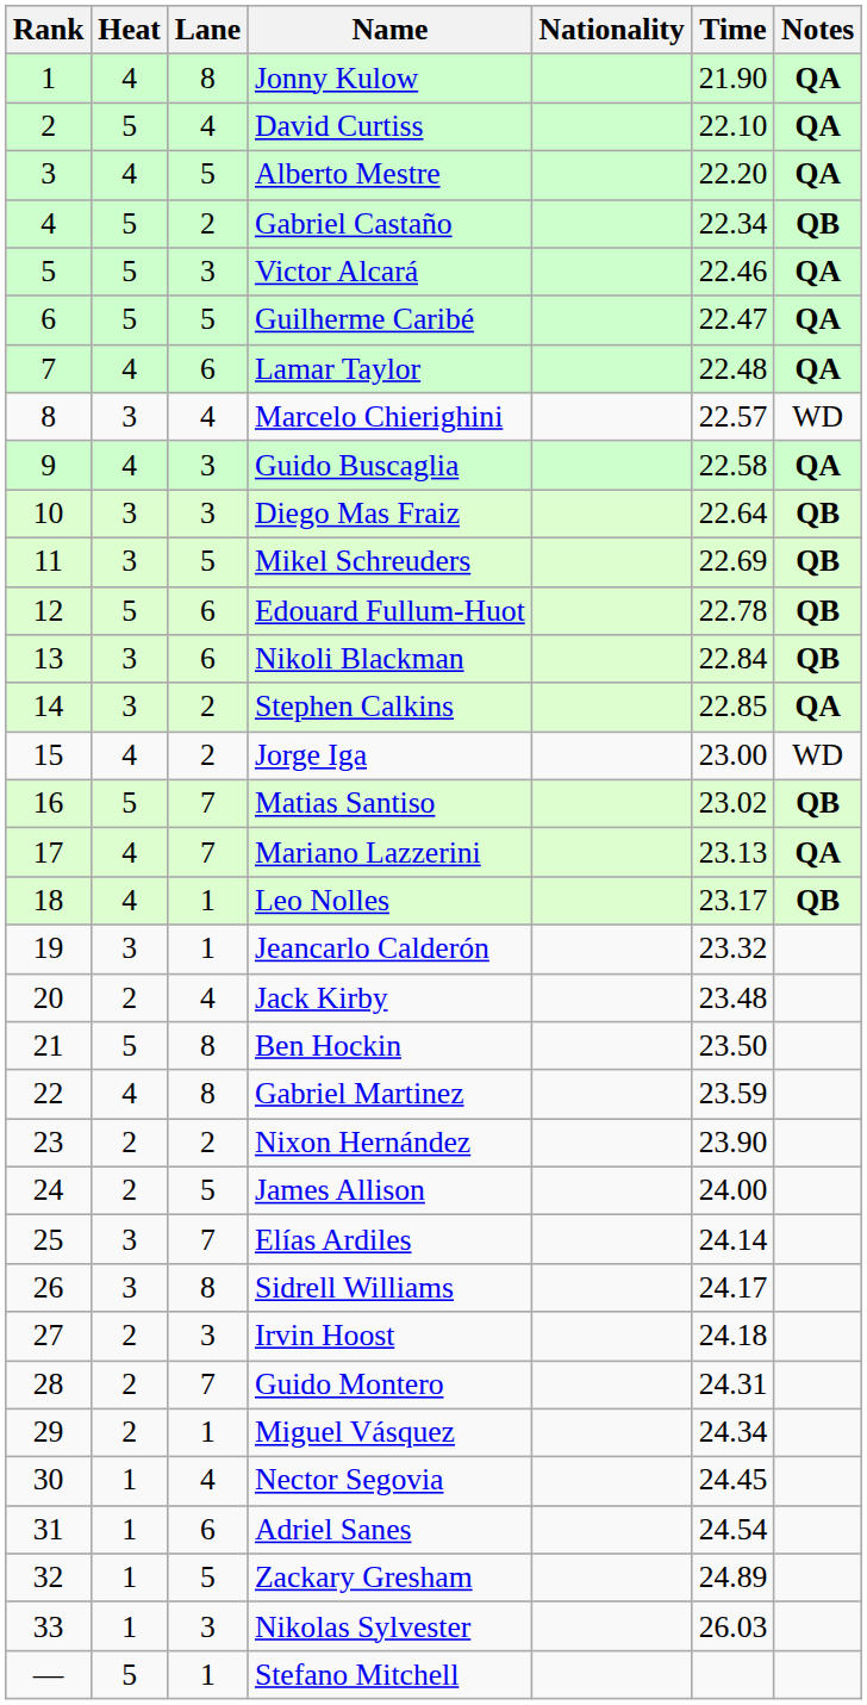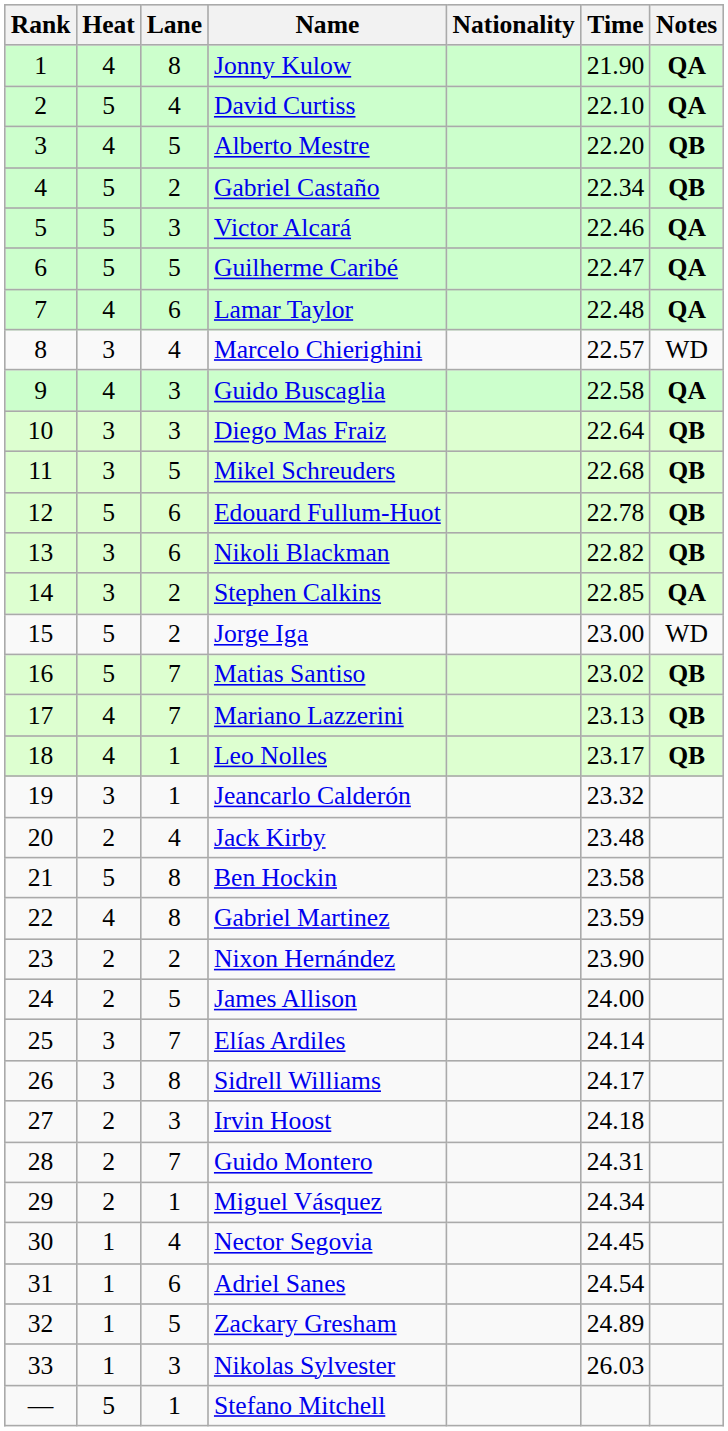Alberto Mestre | Notes: QA -> QB
Mikel Schreuders | Time: 22.69 -> 22.68
Nikoli Blackman | Time: 22.84 -> 22.82
Jorge Iga | Heat: 4 -> 5
Mariano Lazzerini | Notes: QA -> QB
Ben Hockin | Time: 23.50 -> 23.58
